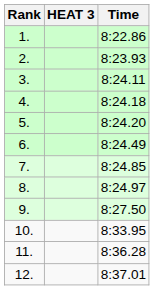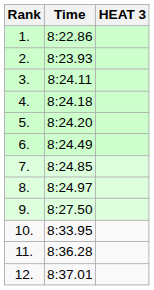columns swapped: HEAT 3 <-> Time
